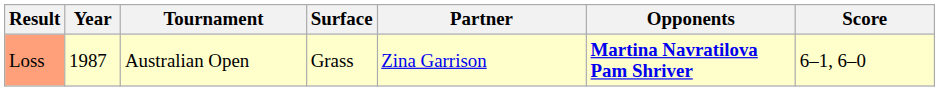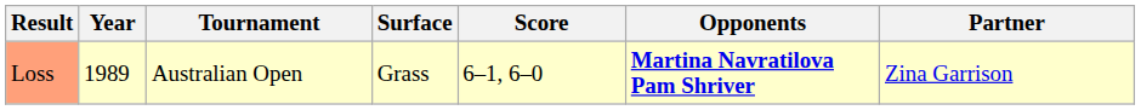columns swapped: Partner <-> Score
Loss | Year: 1987 -> 1989
